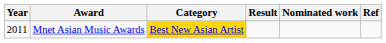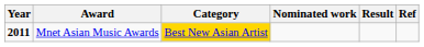columns swapped: Nominated work <-> Result
Mnet Asian Music Awards | Year: normal -> bold
